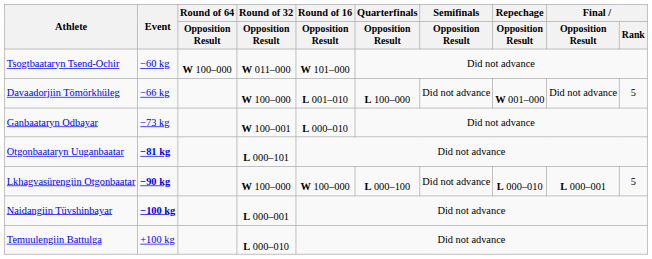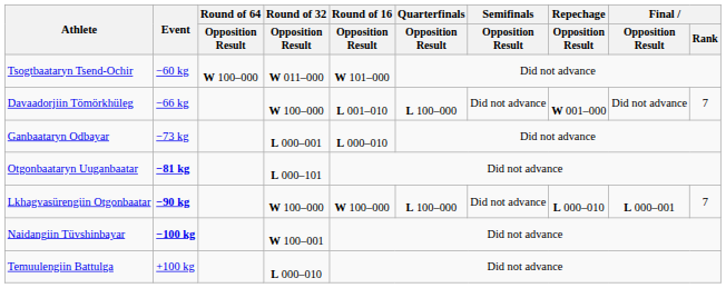Davaadorjiin Tömörkhüleg | Final / Rank: 5 -> 7
Ganbaataryn Odbayar | Round of 32 / Opposition Result: W 100–001 -> L 000–001
Lkhagvasürengiin Otgonbaatar | Quarterfinals / Opposition Result: L 000–100 -> L 100–000
Lkhagvasürengiin Otgonbaatar | Final / Rank: 5 -> 7
Naidangiin Tüvshinbayar | Round of 32 / Opposition Result: L 000–001 -> W 100–001
